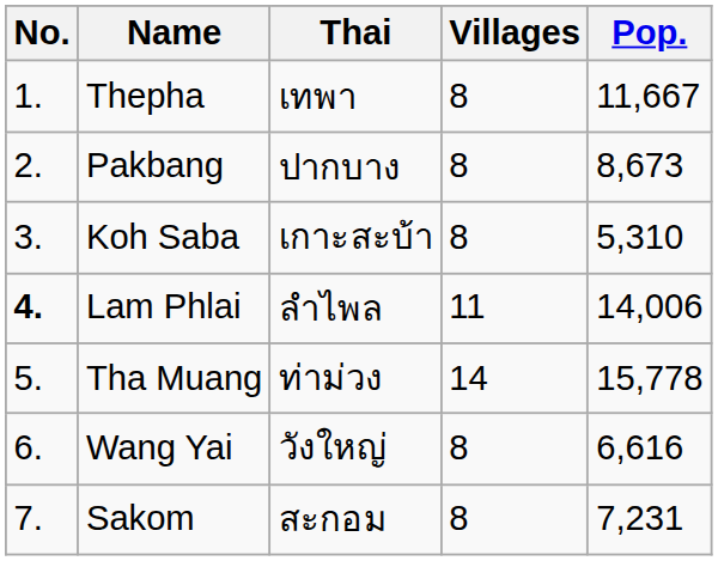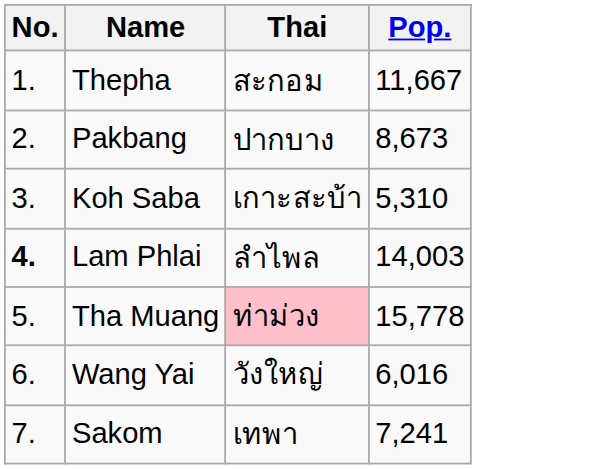- column: Villages | 8 | 8 | 8 | 11 | 14 | 8 | 8
Thepha | Thai: เทพา -> สะกอม
Lam Phlai | Pop.: 14,006 -> 14,003
Tha Muang | Thai: no background -> pink background
Wang Yai | Pop.: 6,616 -> 6,016
Sakom | Thai: สะกอม -> เทพา
Sakom | Pop.: 7,231 -> 7,241
